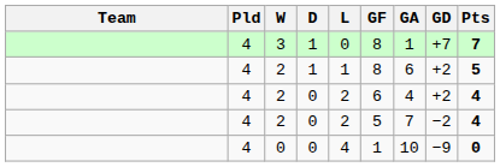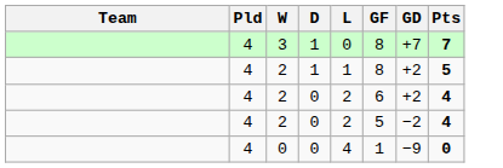- column: GA | 1 | 6 | 4 | 7 | 10
